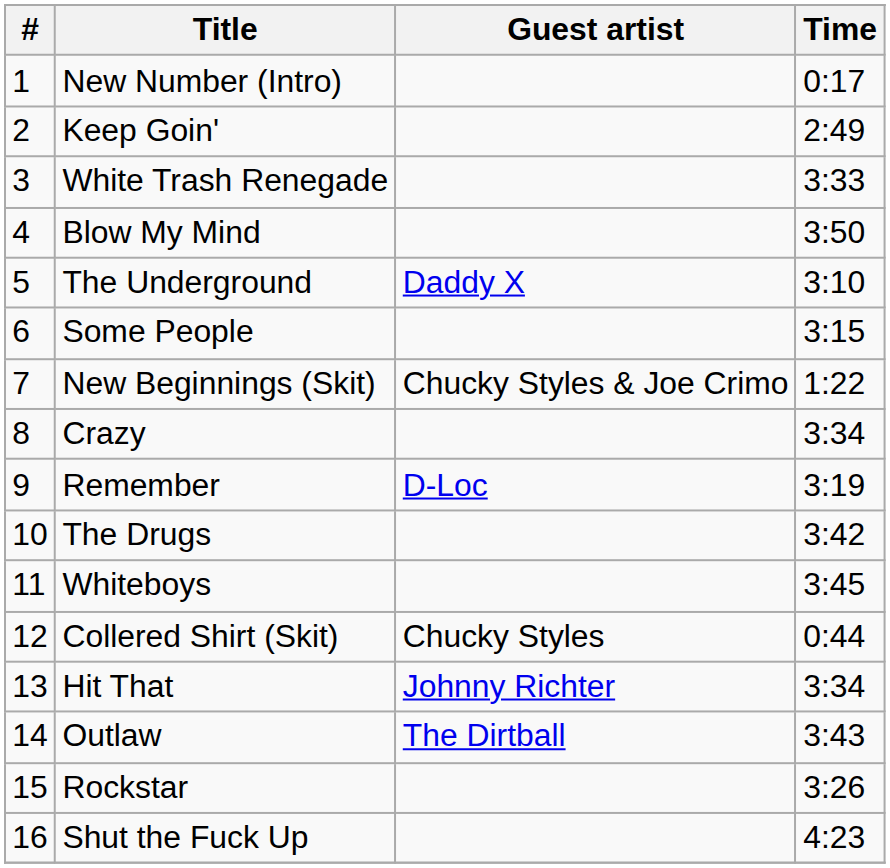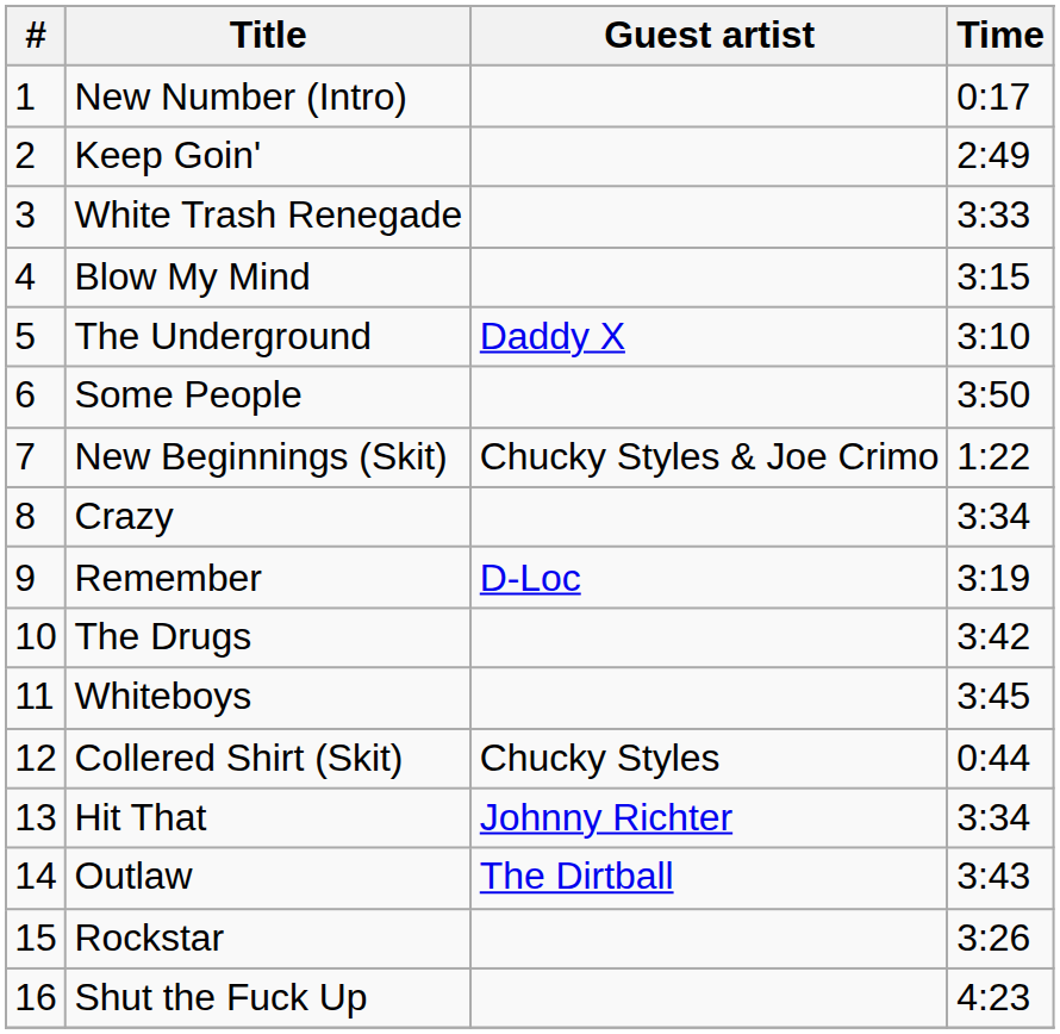Blow My Mind | Time: 3:50 -> 3:15
Some People | Time: 3:15 -> 3:50
